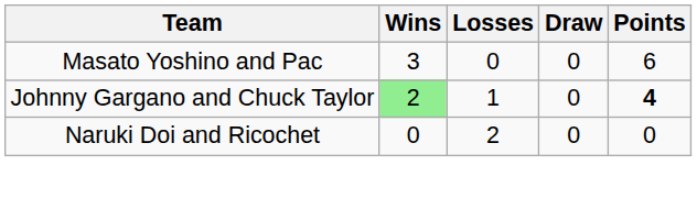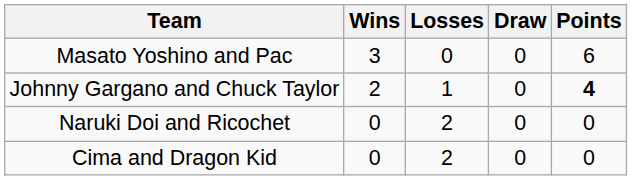Johnny Gargano and Chuck Taylor | Wins: lightgreen background -> no background
+ row: Cima and Dragon Kid | 0 | 2 | 0 | 0
